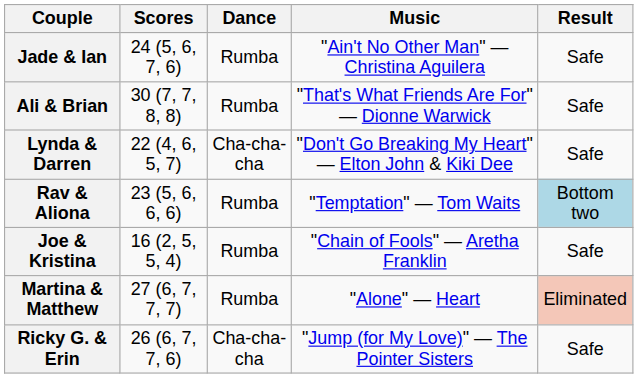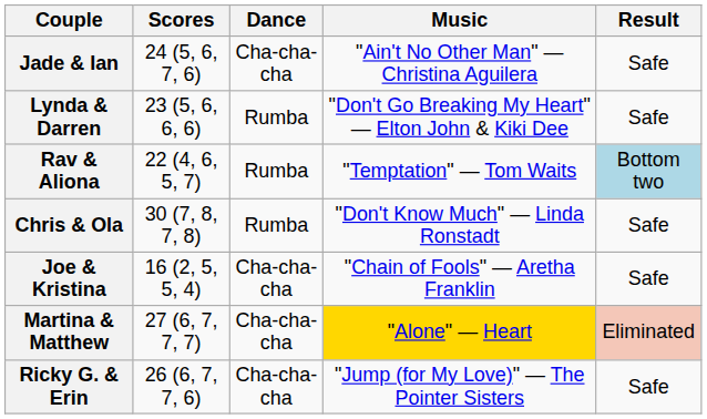Jade & Ian | Dance: Rumba -> Cha-cha-cha
- row: Ali & Brian | 30 (7, 7, 8, 8) | Rumba | "That's What Friends Are For" — Dionne Warwick | Safe
Lynda & Darren | Scores: 22 (4, 6, 5, 7) -> 23 (5, 6, 6, 6)
Lynda & Darren | Dance: Cha-cha-cha -> Rumba
Rav & Aliona | Scores: 23 (5, 6, 6, 6) -> 22 (4, 6, 5, 7)
+ row: Chris & Ola | 30 (7, 8, 7, 8) | Rumba | "Don't Know Much" — Linda Ronstadt | Safe
Joe & Kristina | Dance: Rumba -> Cha-cha-cha
Martina & Matthew | Dance: Rumba -> Cha-cha-cha
Martina & Matthew | Music: no background -> gold background
